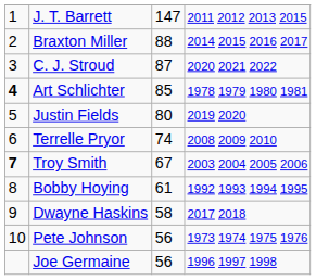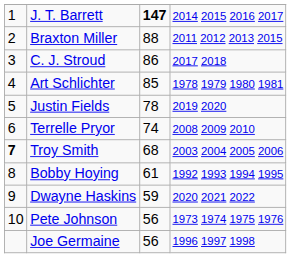J. T. Barrett | column 3: normal -> bold
J. T. Barrett | column 4: 2011 2012 2013 2015 -> 2014 2015 2016 2017
Braxton Miller | column 4: 2014 2015 2016 2017 -> 2011 2012 2013 2015
C. J. Stroud | column 3: 87 -> 86
C. J. Stroud | column 4: 2020 2021 2022 -> 2017 2018
Art Schlichter | column 1: bold -> normal
Justin Fields | column 3: 80 -> 78
Troy Smith | column 3: 67 -> 68
Dwayne Haskins | column 3: 58 -> 59
Dwayne Haskins | column 4: 2017 2018 -> 2020 2021 2022
